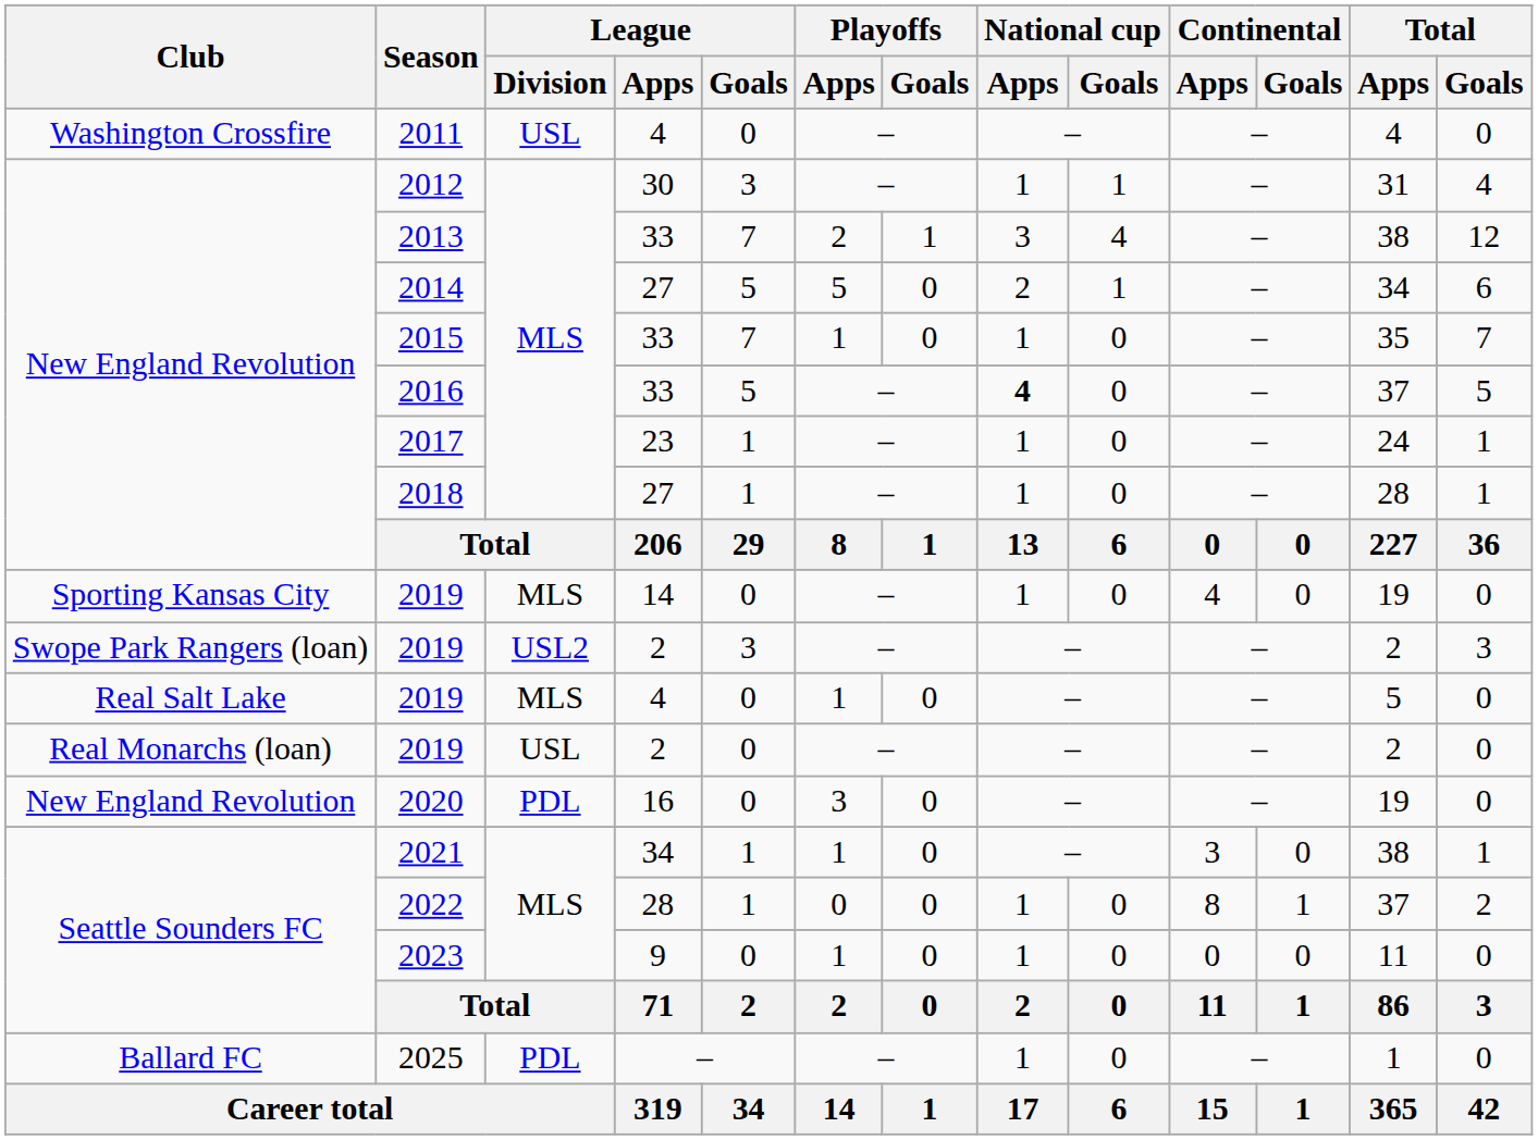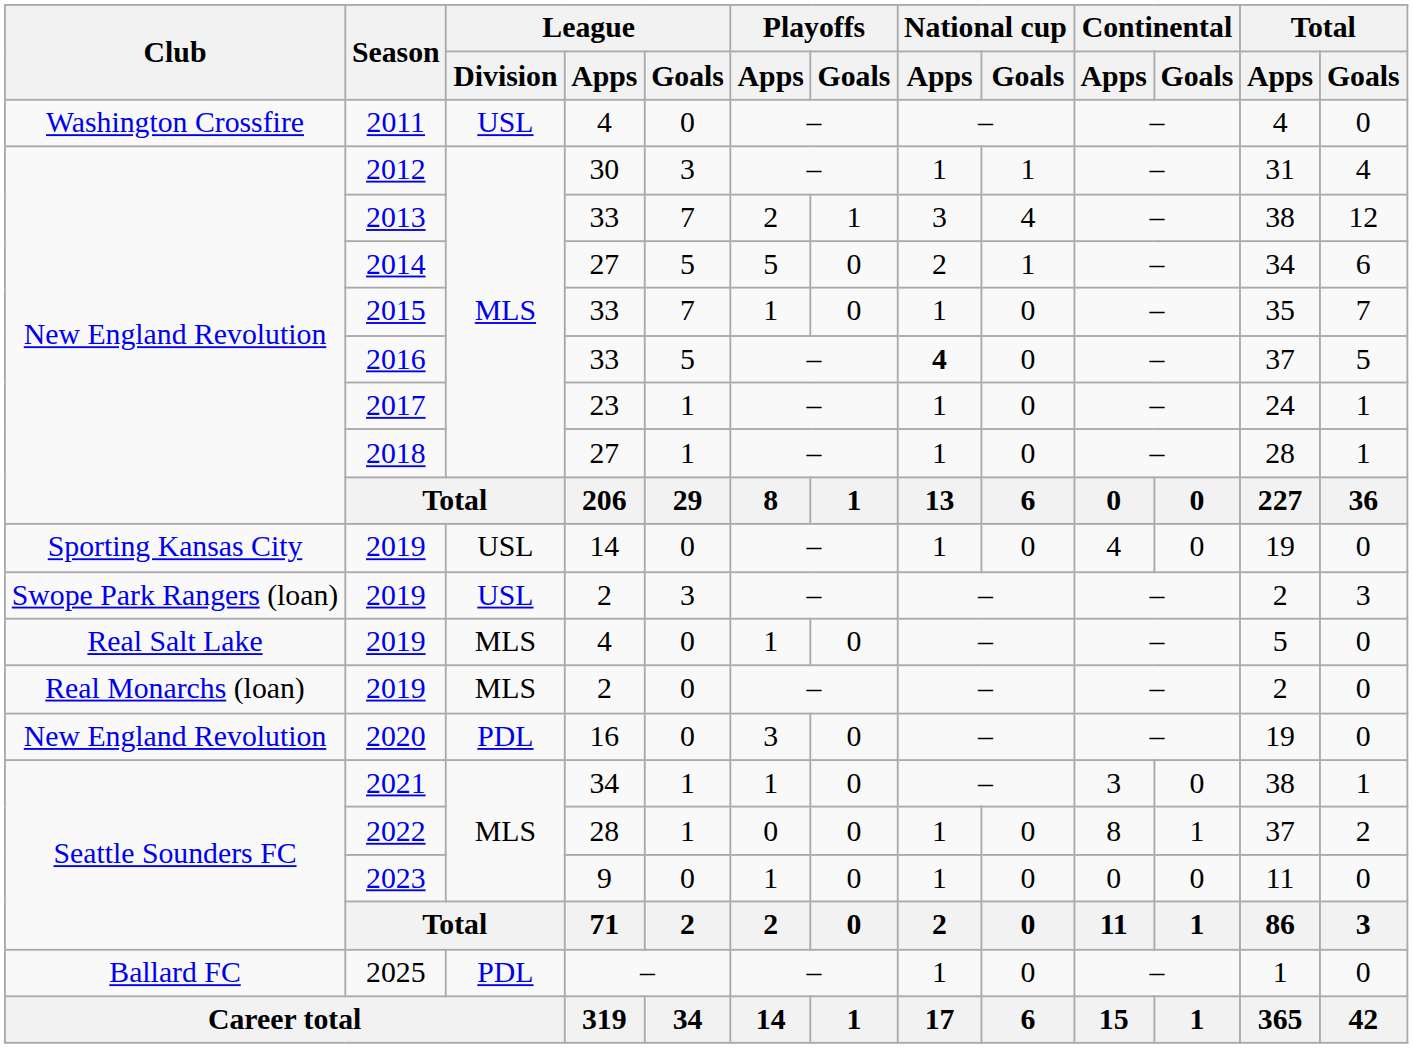Sporting Kansas City / 2019 | League / Division: MLS -> USL
Swope Park Rangers (loan) / 2019 | League / Division: USL2 -> USL
Real Monarchs (loan) / 2019 | League / Division: USL -> MLS
